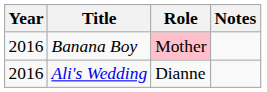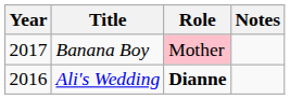Banana Boy | Year: 2016 -> 2017
Ali's Wedding | Role: normal -> bold
